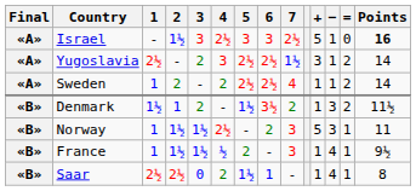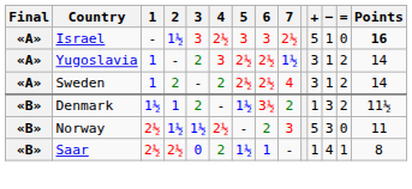Yugoslavia | 1: 2½ -> 1
Sweden | +: 1 -> 3
Norway | 1: 1 -> 2½
Norway | =: 1 -> 0
- row: «B» | France | 1 | 1½ | 1½ | ½ | 2 | - | 3 | 1 | 4 | 1 | 9½
